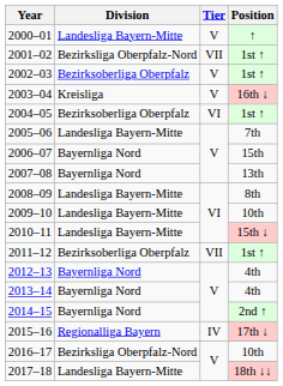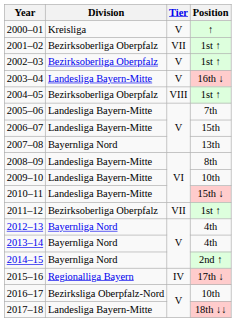2000–01 | Division: Landesliga Bayern-Mitte -> Kreisliga
2001–02 | Division: Bezirksliga Oberpfalz-Nord -> Bezirksoberliga Oberpfalz
2003–04 | Division: Kreisliga -> Landesliga Bayern-Mitte
2004–05 | Tier: VI -> VIII
2006–07 | Division: Bayernliga Nord -> Landesliga Bayern-Mitte
